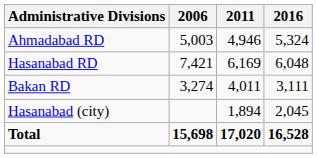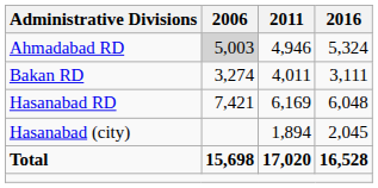Ahmadabad RD | 2006: no background -> lightgrey background
rows swapped: Bakan RD <-> Hasanabad RD
